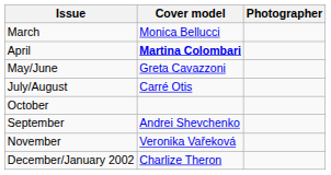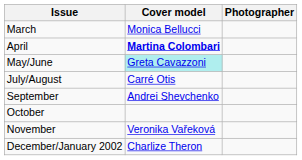May/June | Cover model: no background -> paleturquoise background
rows swapped: September <-> October
